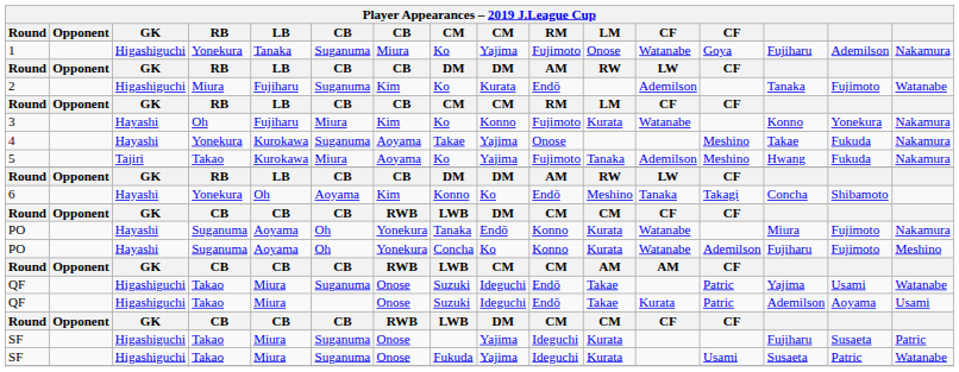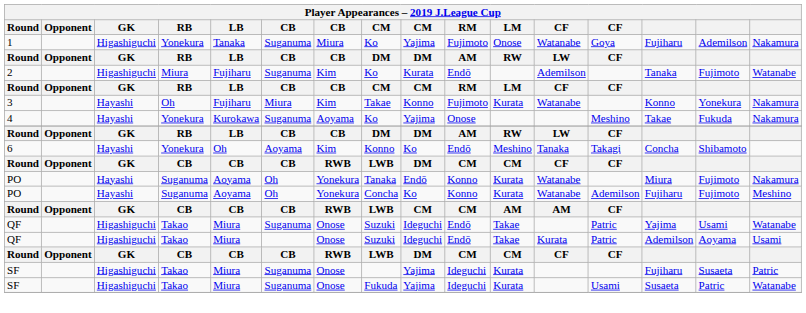3 | column 8: Ko -> Takae
4 | column 8: Takae -> Ko
- row: 5 | Tajiri | Takao | Kurokawa | Miura | Aoyama | Ko | Yajima | Fujimoto | Tanaka | Ademilson | Meshino | Hwang | Fukuda | Nakamura
